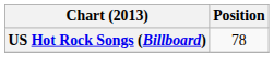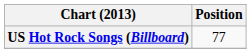US Hot Rock Songs (Billboard) | Position: 78 -> 77
